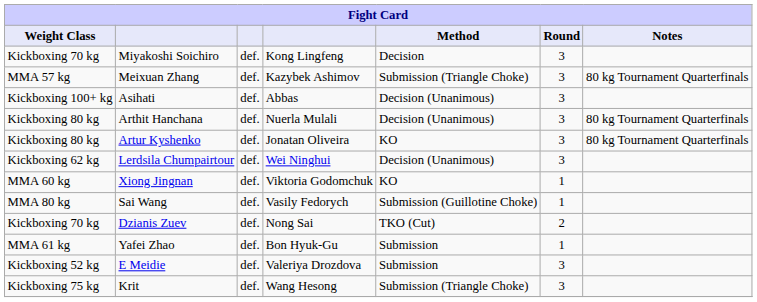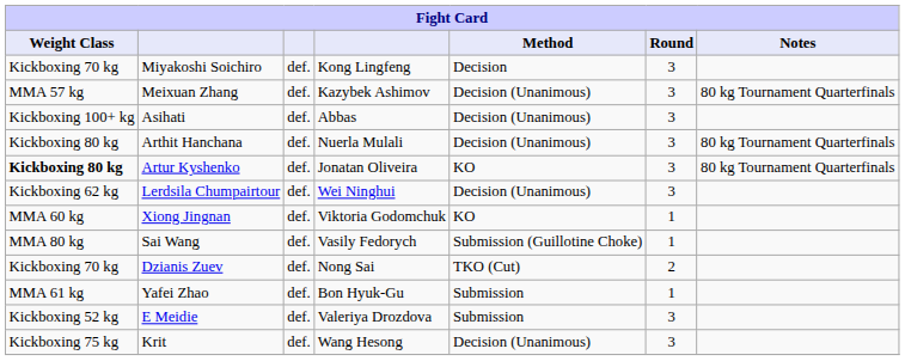Meixuan Zhang | Method: Submission (Triangle Choke) -> Decision (Unanimous)
Artur Kyshenko | Weight Class: normal -> bold
Krit | Method: Submission (Triangle Choke) -> Decision (Unanimous)
